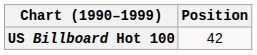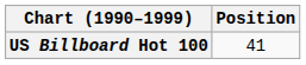US Billboard Hot 100 | Position: 42 -> 41
